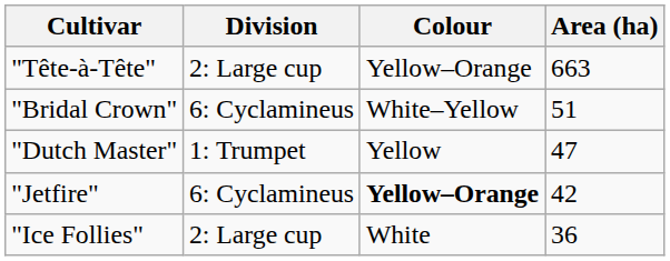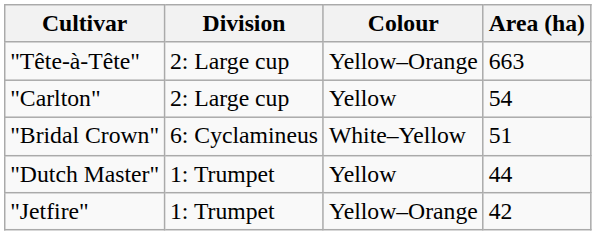+ row: "Carlton" | 2: Large cup | Yellow | 54
"Dutch Master" | Area (ha): 47 -> 44
"Jetfire" | Division: 6: Cyclamineus -> 1: Trumpet
"Jetfire" | Colour: bold -> normal
- row: "Ice Follies" | 2: Large cup | White | 36
